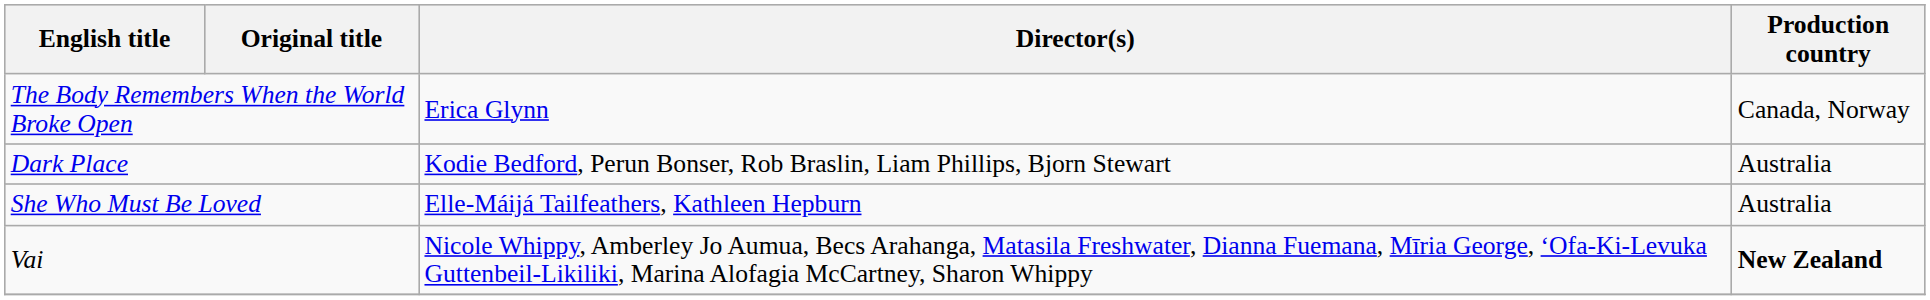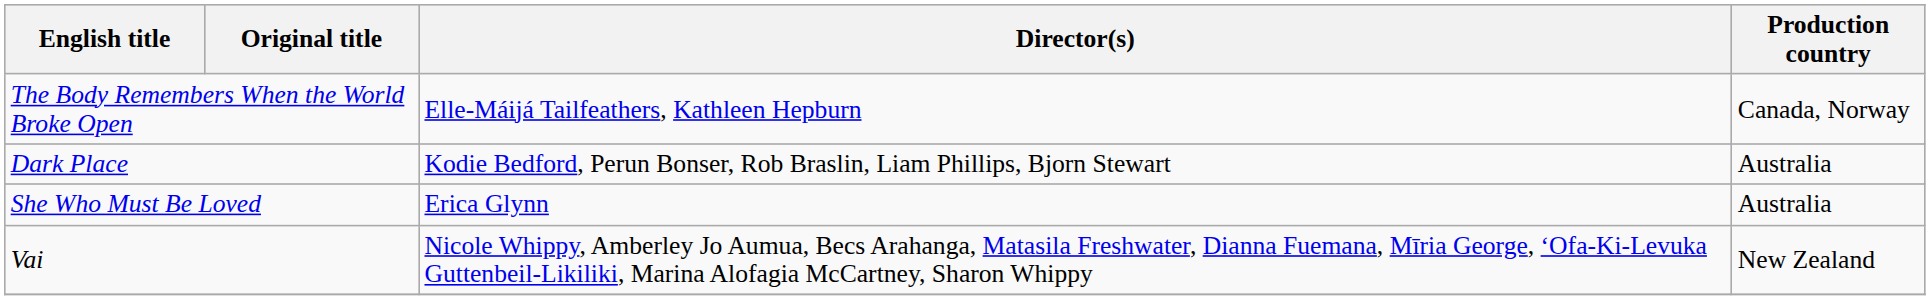The Body Remembers When the World Broke Open | Director(s): Erica Glynn -> Elle-Máijá Tailfeathers, Kathleen Hepburn
She Who Must Be Loved | Director(s): Elle-Máijá Tailfeathers, Kathleen Hepburn -> Erica Glynn
Vai | Production country: bold -> normal
